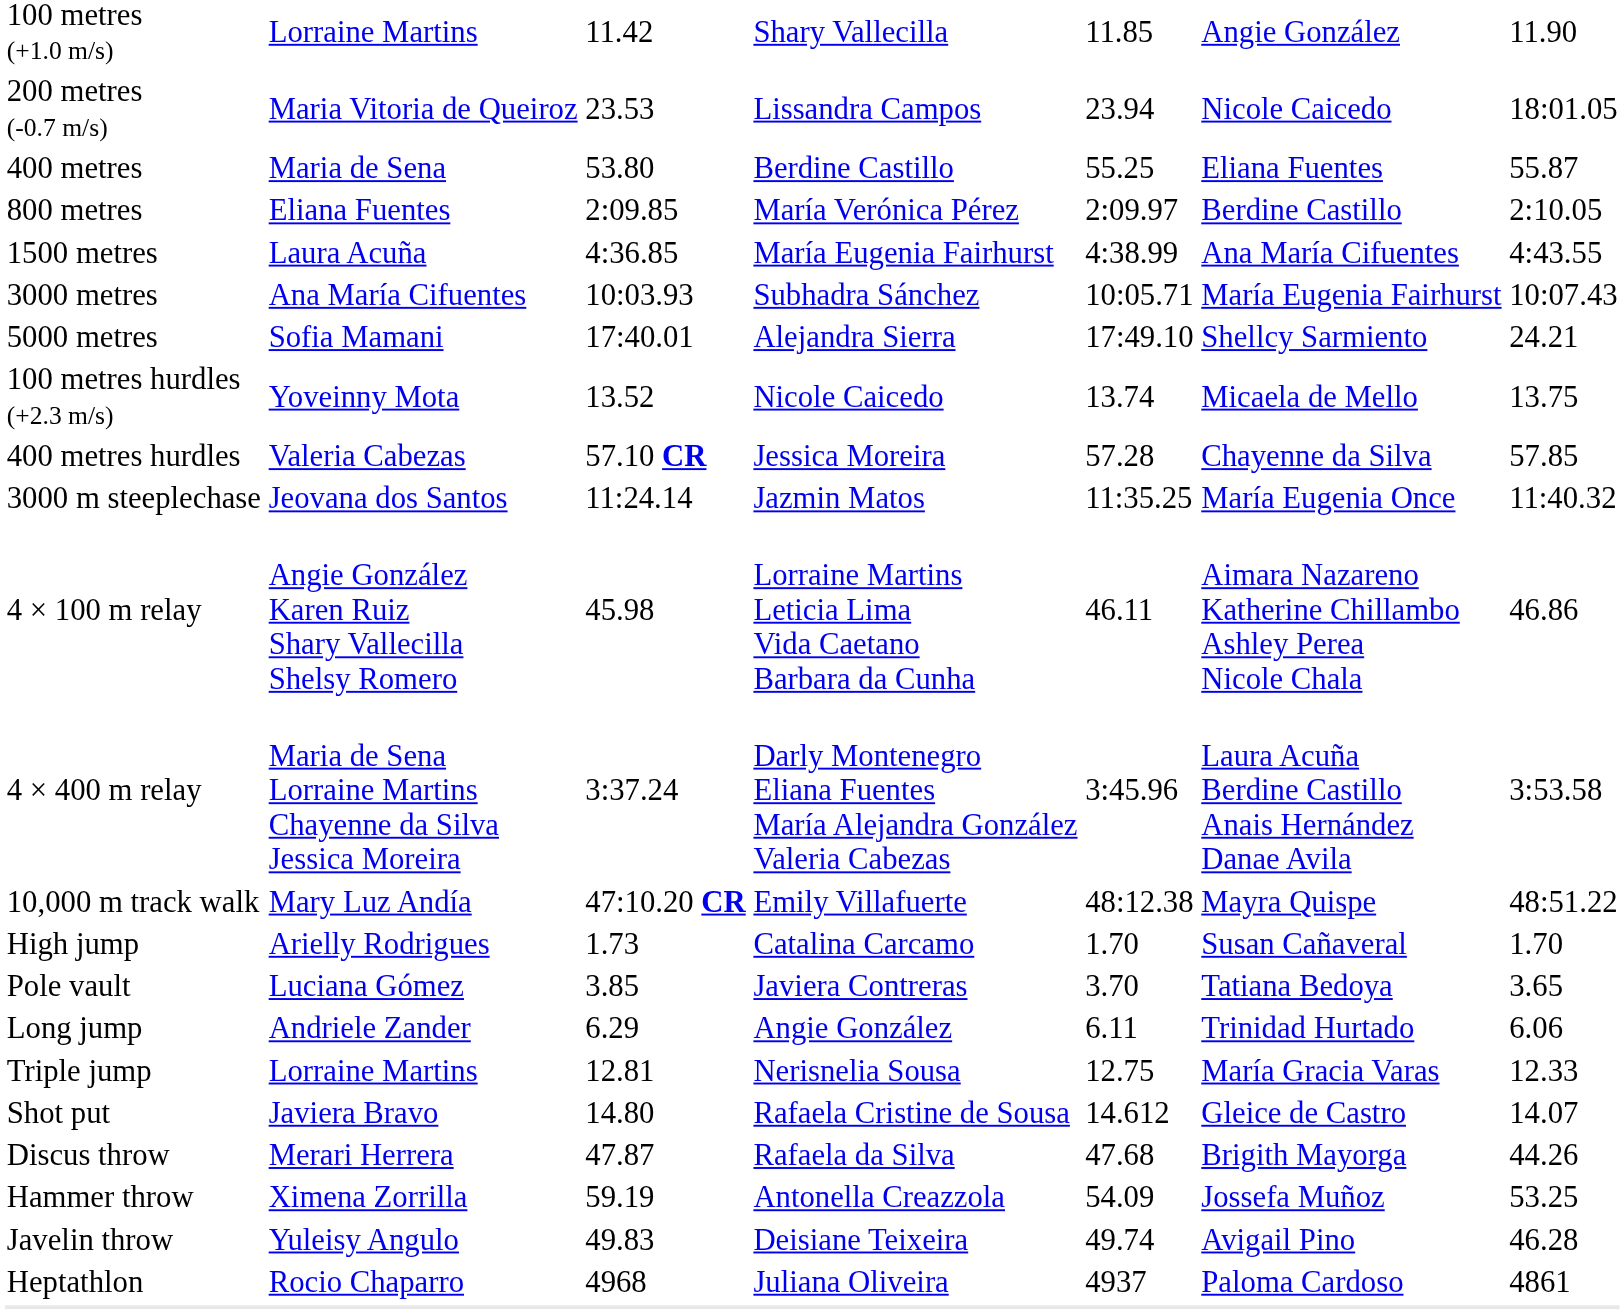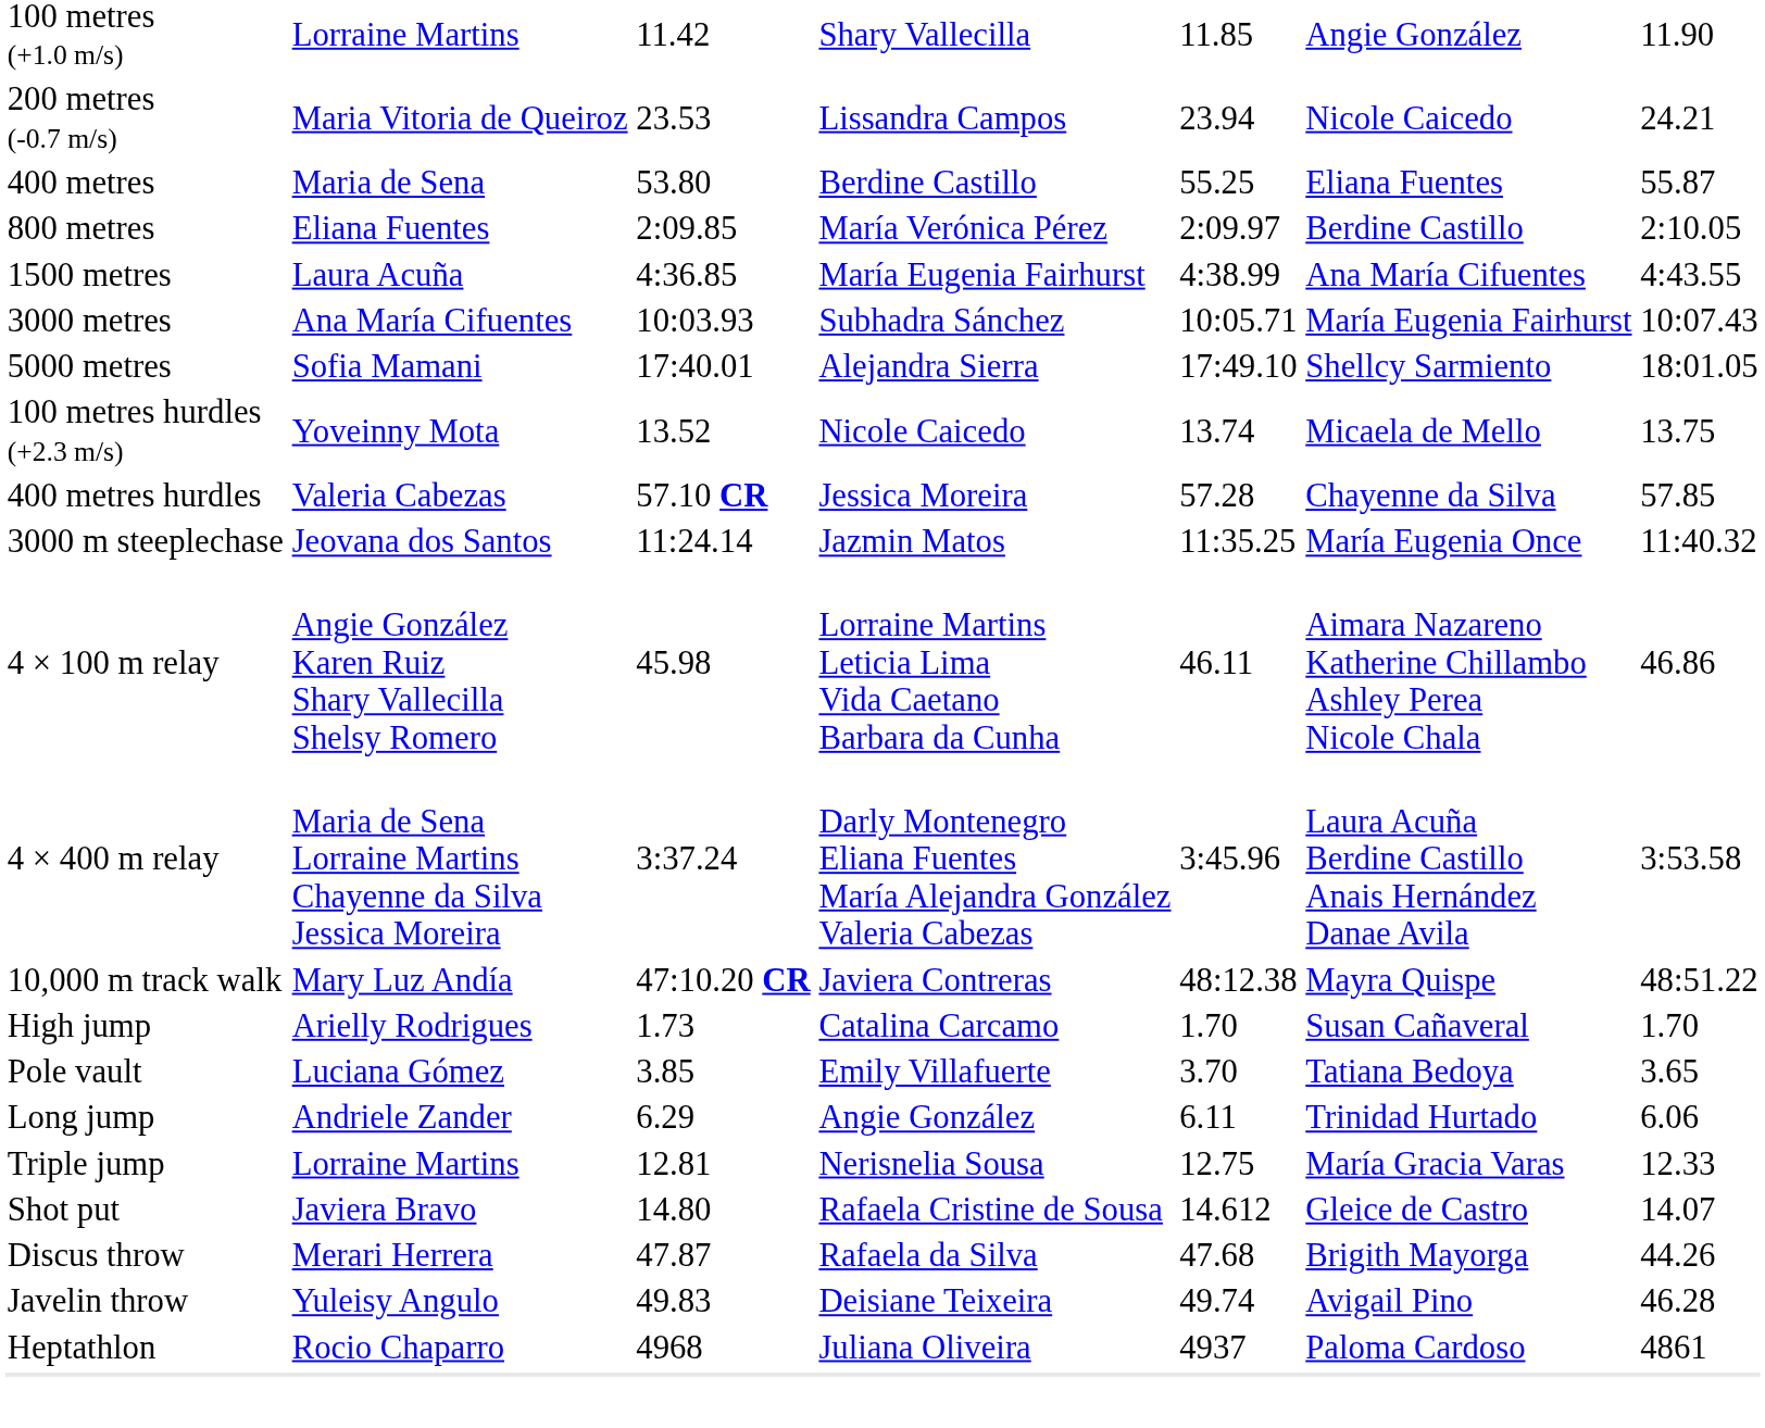200 metres (-0.7 m/s) | column 7: 18:01.05 -> 24.21
5000 metres | column 7: 24.21 -> 18:01.05
10,000 m track walk | column 4: Emily Villafuerte -> Javiera Contreras
Pole vault | column 4: Javiera Contreras -> Emily Villafuerte
- row: Hammer throw | Ximena Zorrilla | 59.19 | Antonella Creazzola | 54.09 | Jossefa Muñoz | 53.25
